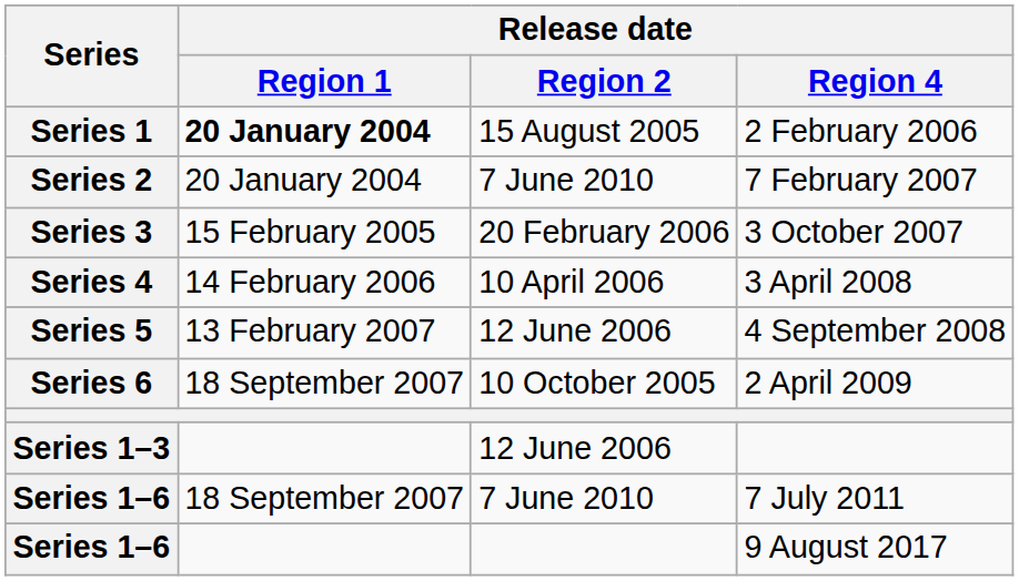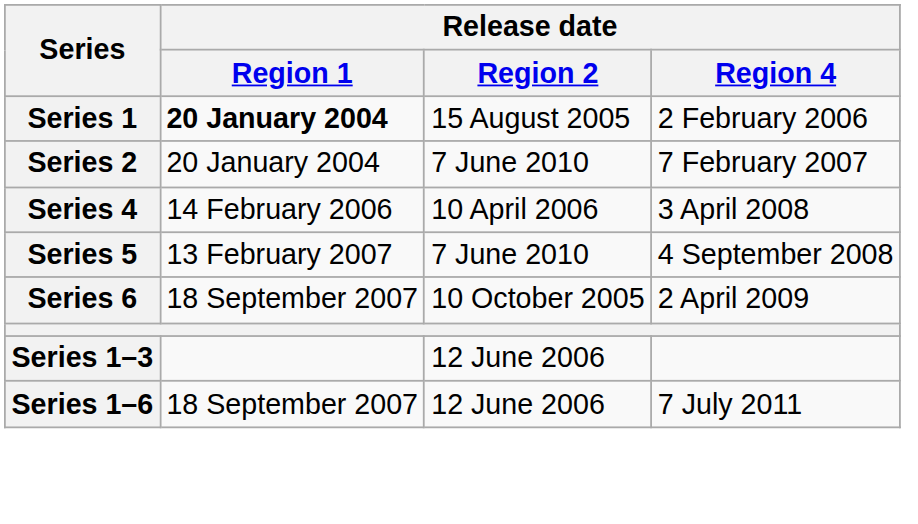- row: Series 3 | 15 February 2005 | 20 February 2006 | 3 October 2007
4 September 2008 | Release date / Region 2: 12 June 2006 -> 7 June 2010
7 July 2011 | Release date / Region 2: 7 June 2010 -> 12 June 2006
- row: Series 1–6 | 9 August 2017
